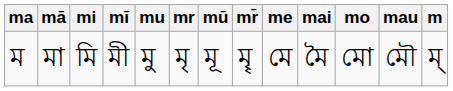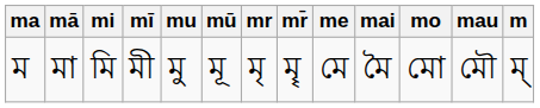columns swapped: mū <-> mr
